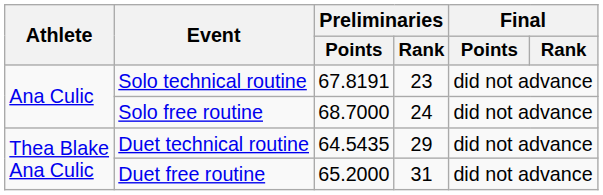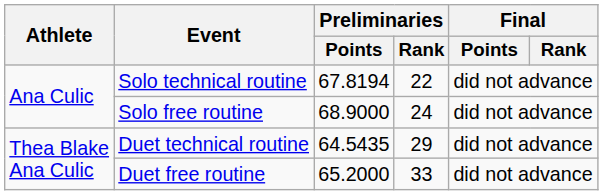Solo technical routine | Preliminaries / Points: 67.8191 -> 67.8194
Solo technical routine | Preliminaries / Rank: 23 -> 22
Solo free routine | Preliminaries / Points: 68.7000 -> 68.9000
Duet free routine | Preliminaries / Rank: 31 -> 33
